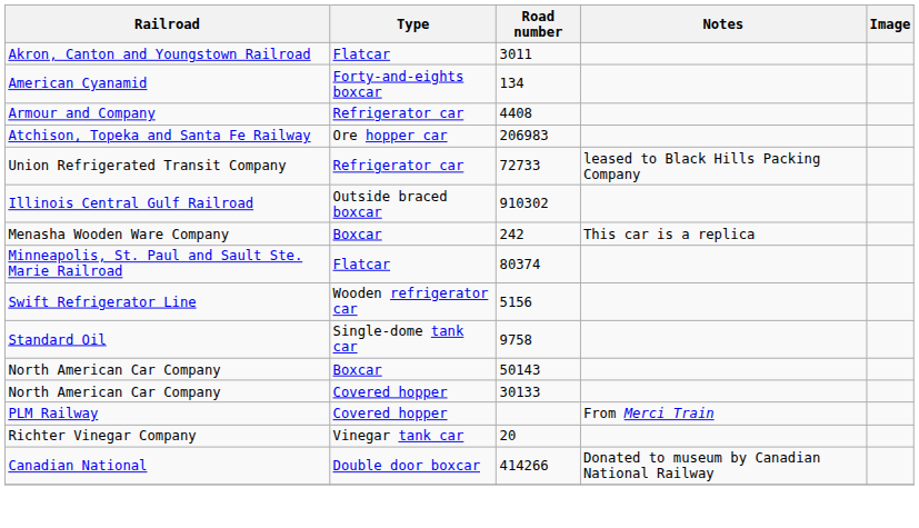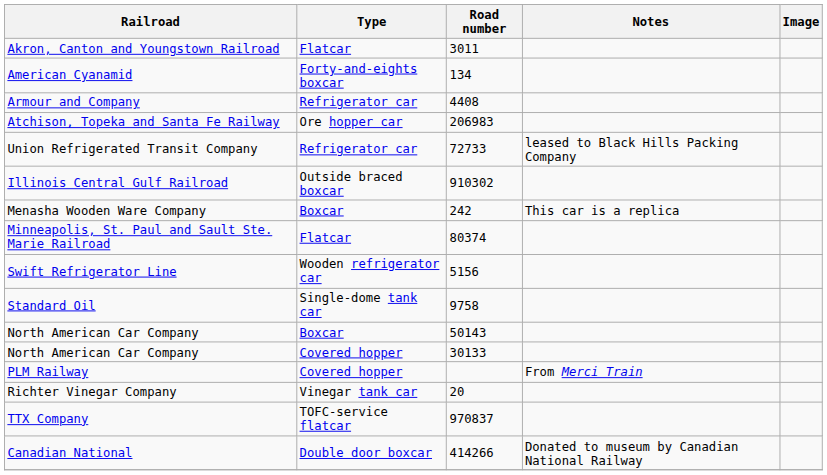+ row: TTX Company | TOFC-service flatcar | 970837
